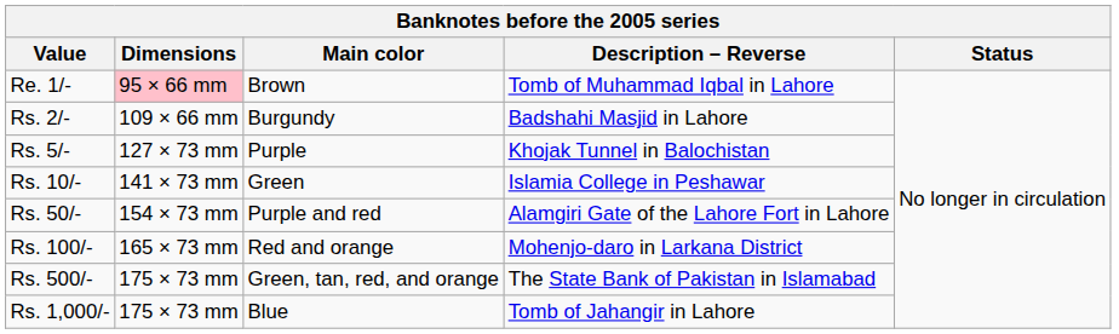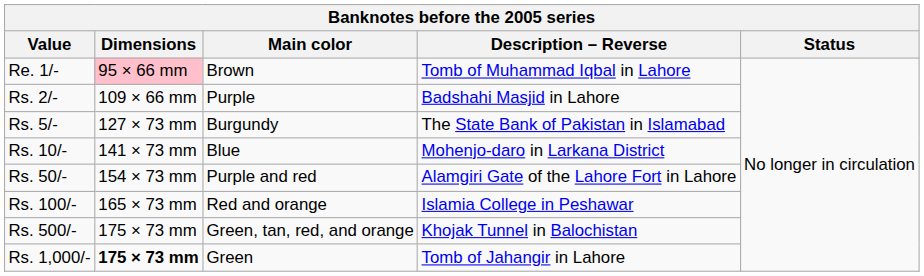Rs. 2/- | Main color: Burgundy -> Purple
Rs. 5/- | Main color: Purple -> Burgundy
Rs. 5/- | Description – Reverse: Khojak Tunnel in Balochistan -> The State Bank of Pakistan in Islamabad
Rs. 10/- | Main color: Green -> Blue
Rs. 10/- | Description – Reverse: Islamia College in Peshawar -> Mohenjo-daro in Larkana District
Rs. 100/- | Description – Reverse: Mohenjo-daro in Larkana District -> Islamia College in Peshawar
Rs. 500/- | Description – Reverse: The State Bank of Pakistan in Islamabad -> Khojak Tunnel in Balochistan
Rs. 1,000/- | Dimensions: normal -> bold
Rs. 1,000/- | Main color: Blue -> Green
